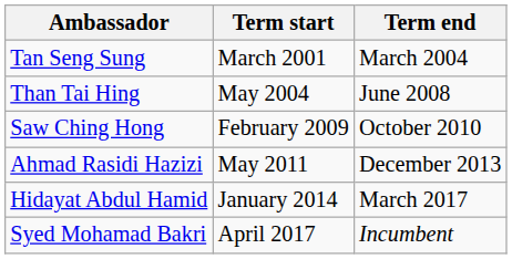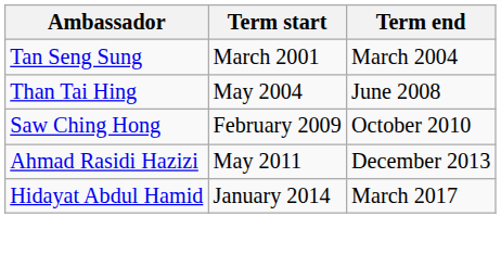- row: Syed Mohamad Bakri | April 2017 | Incumbent
